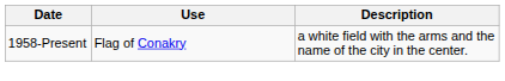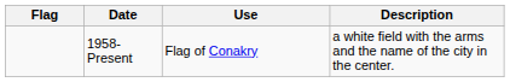+ column: Flag
